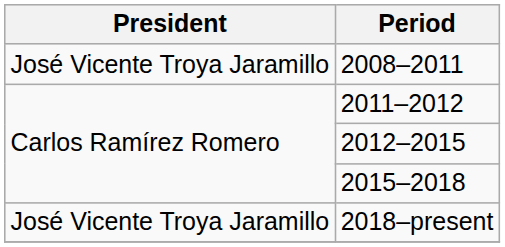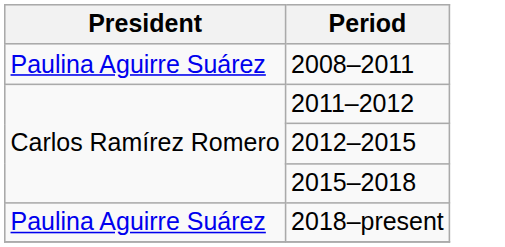2008–2011 | President: José Vicente Troya Jaramillo -> Paulina Aguirre Suárez
2018–present | President: José Vicente Troya Jaramillo -> Paulina Aguirre Suárez
